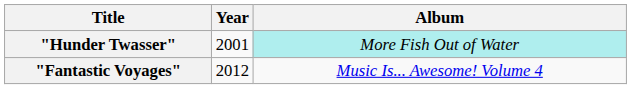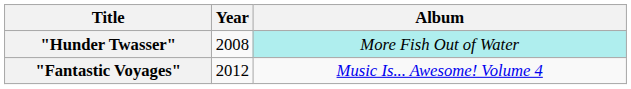"Hunder Twasser" | Year: 2001 -> 2008
